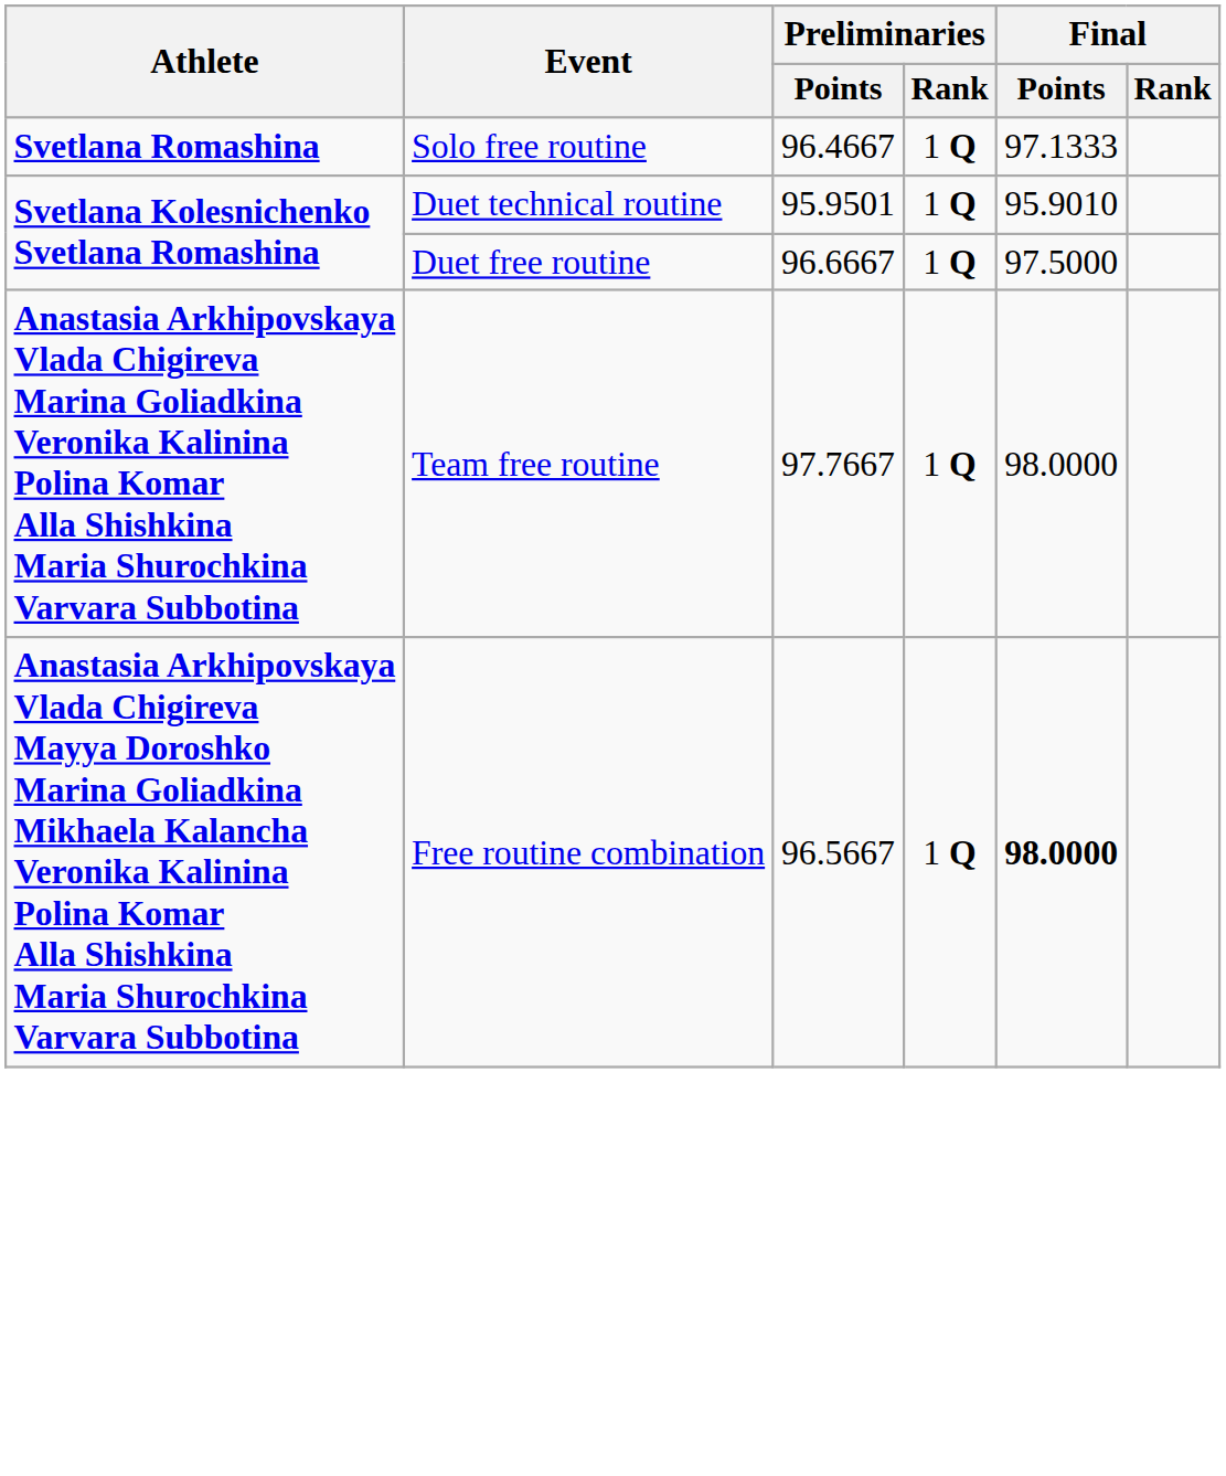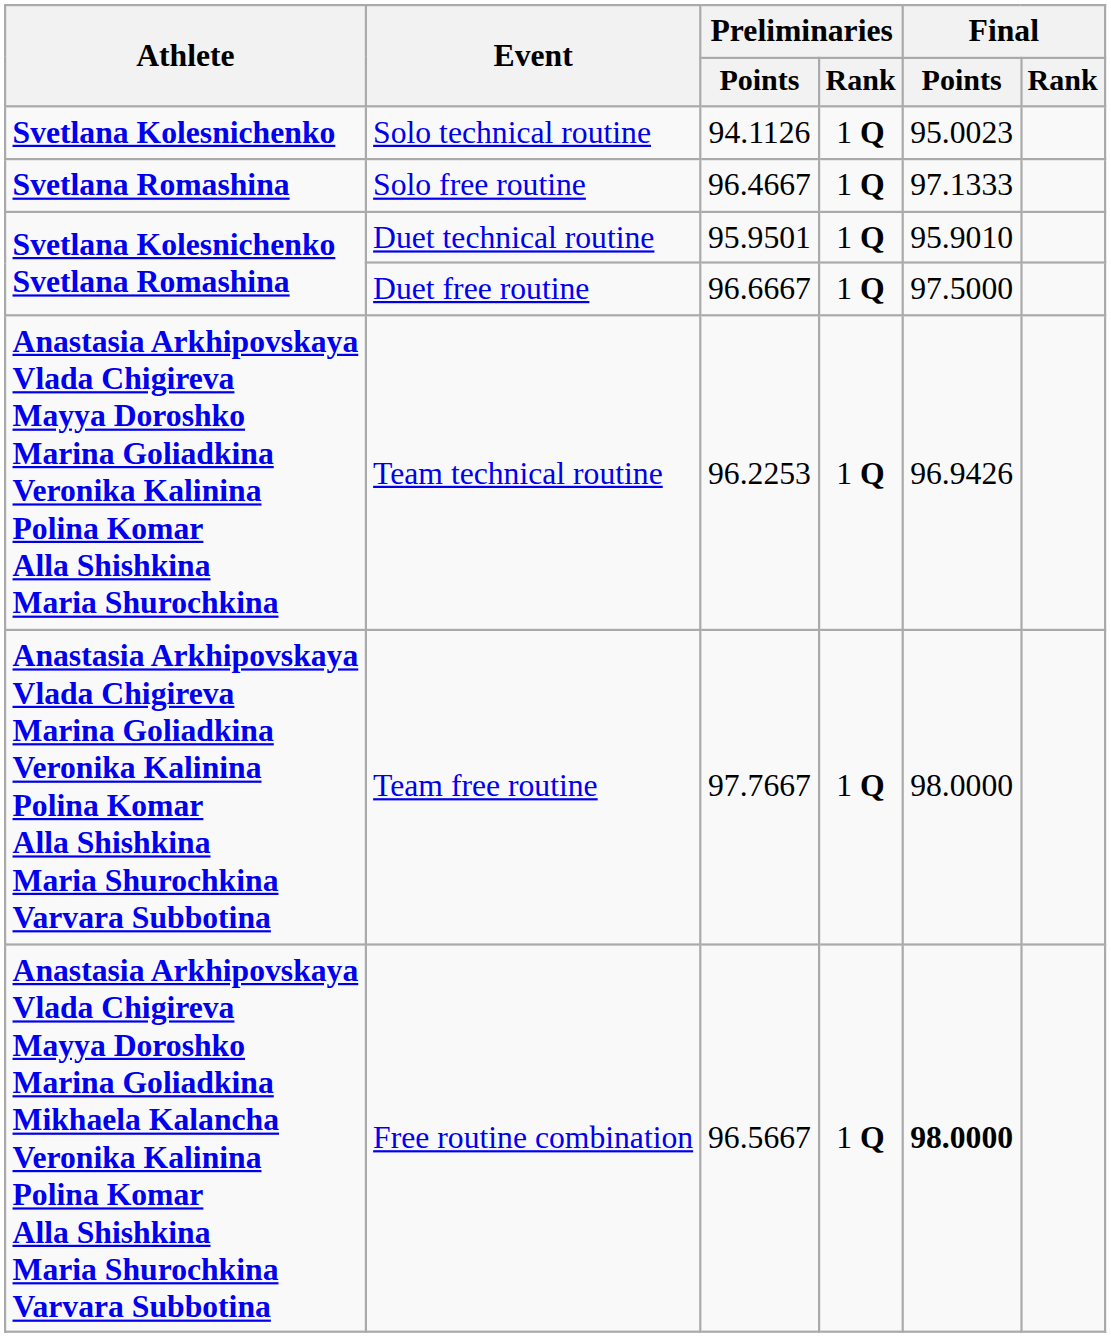+ row: Svetlana Kolesnichenko | Solo technical routine | 94.1126 | 1 Q | 95.0023
+ row: Anastasia Arkhipovskaya Vlada Chigireva Mayya Doroshko Marina Goliadkina Veronika Kalinina Polina Komar Alla Shishkina Maria Shurochkina | Team technical routine | 96.2253 | 1 Q | 96.9426
